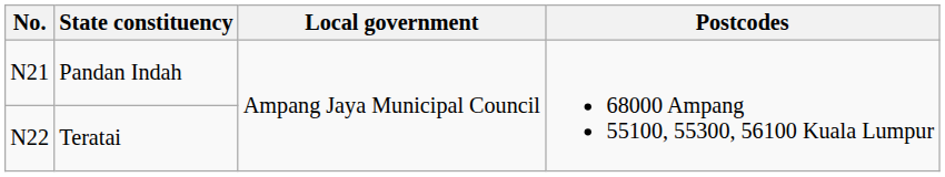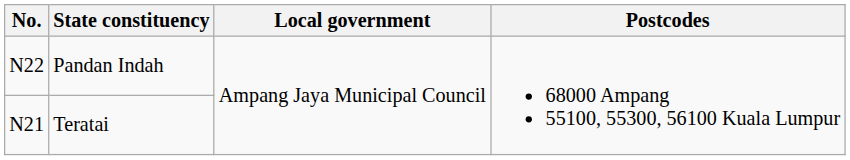Pandan Indah | No.: N21 -> N22
Teratai | No.: N22 -> N21
